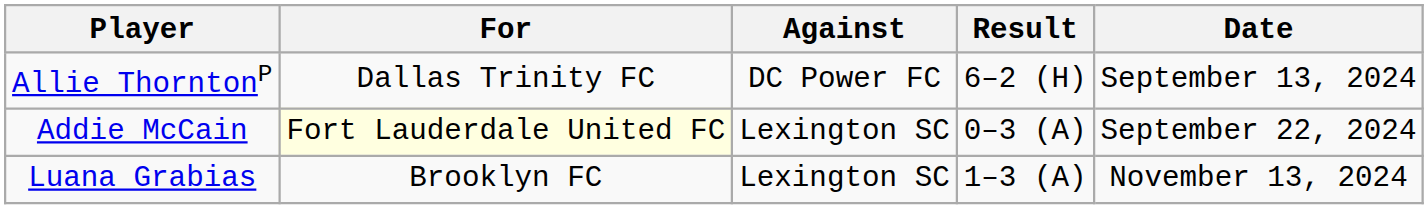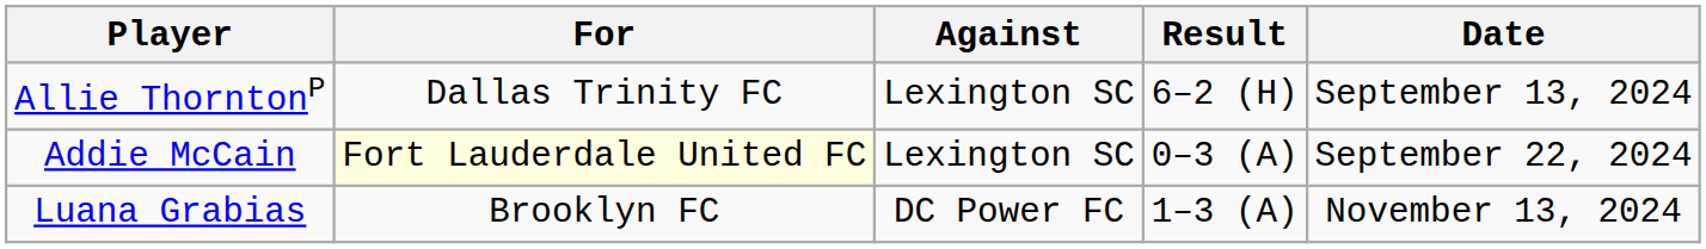Allie ThorntonP | Against: DC Power FC -> Lexington SC
Luana Grabias | Against: Lexington SC -> DC Power FC
